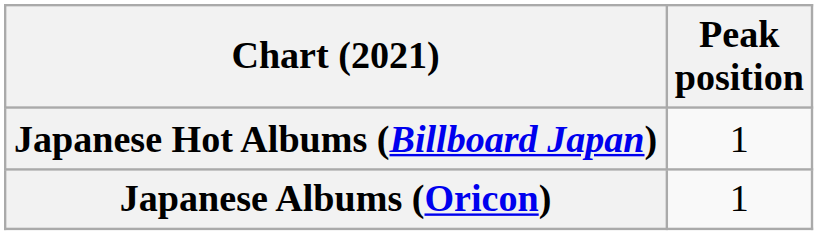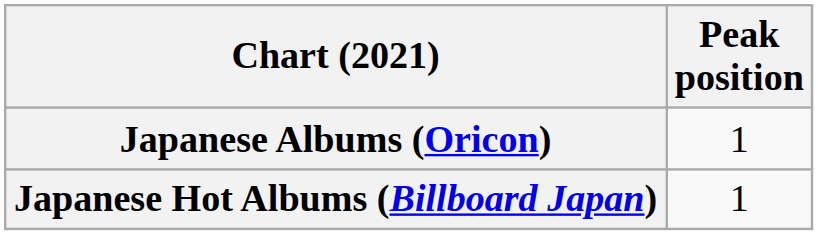rows swapped: Japanese Albums (Oricon) <-> Japanese Hot Albums (Billboard Japan)
